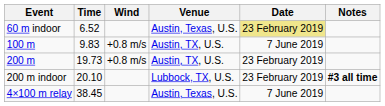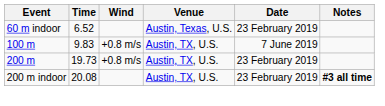60 m indoor | Date: khaki background -> no background
200 m indoor | Time: 20.10 -> 20.08
200 m indoor | Venue: Lubbock, TX, U.S. -> Austin, TX, U.S.
- row: 4×100 m relay | 38.45 | Austin, Texas, U.S. | 7 June 2019
